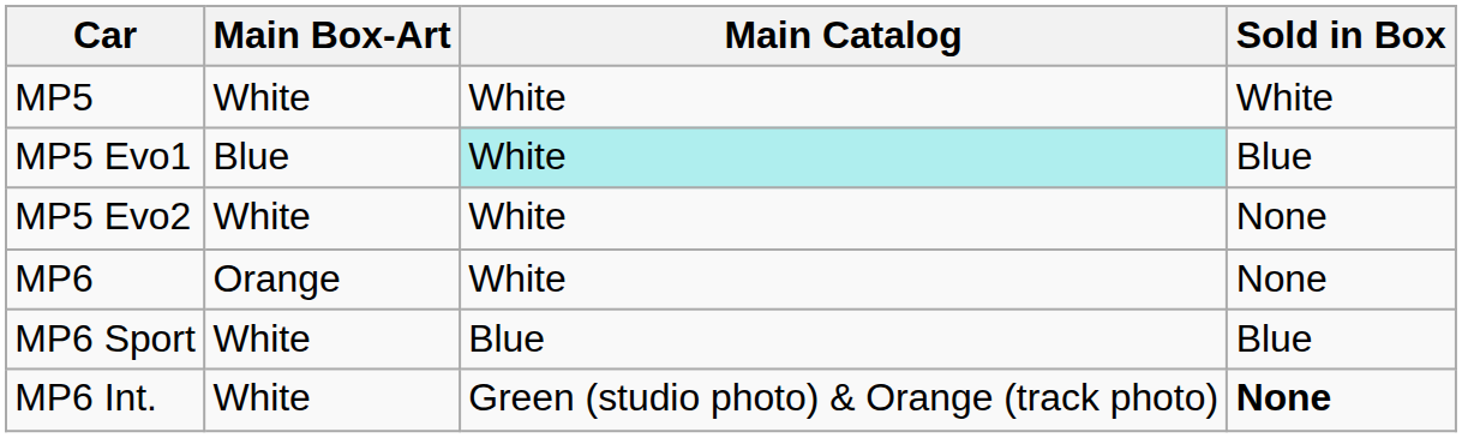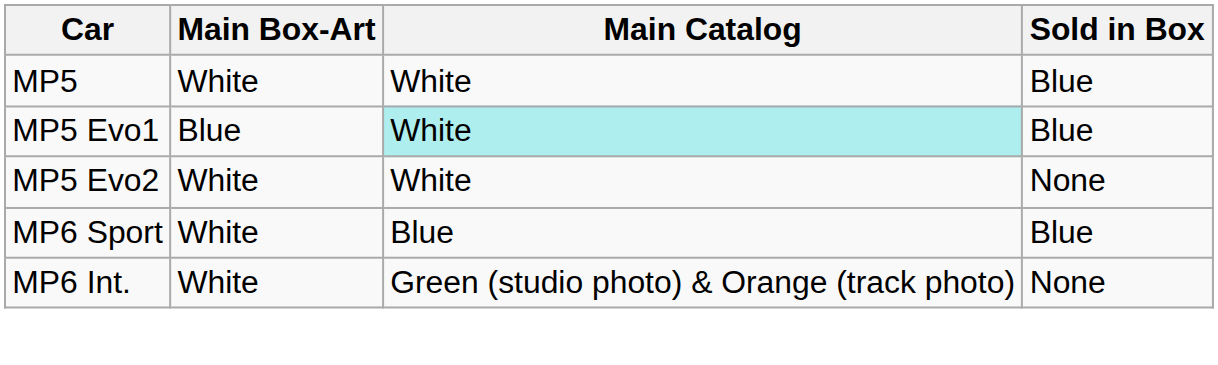MP5 | Sold in Box: White -> Blue
- row: MP6 | Orange | White | None
MP6 Int. | Sold in Box: bold -> normal
